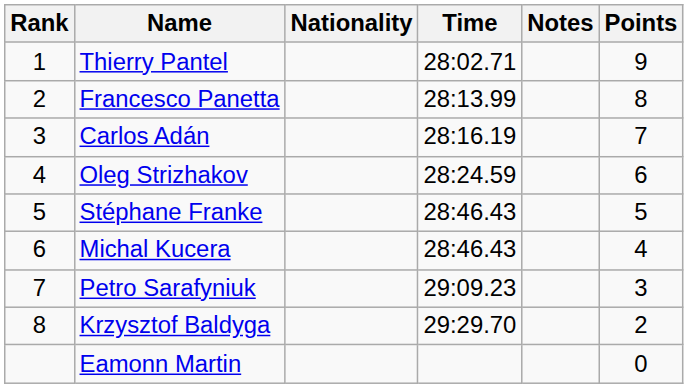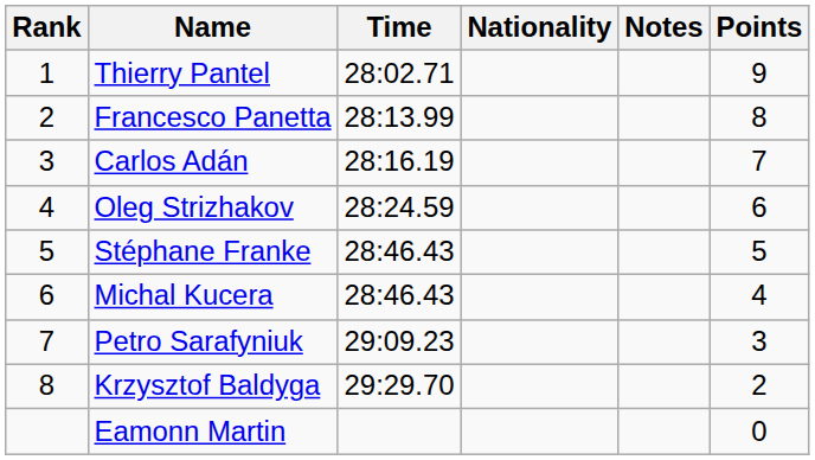columns swapped: Nationality <-> Time
